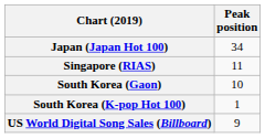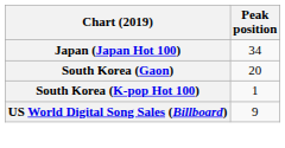- row: Singapore (RIAS) | 11
South Korea (Gaon) | Peak position: 10 -> 20
